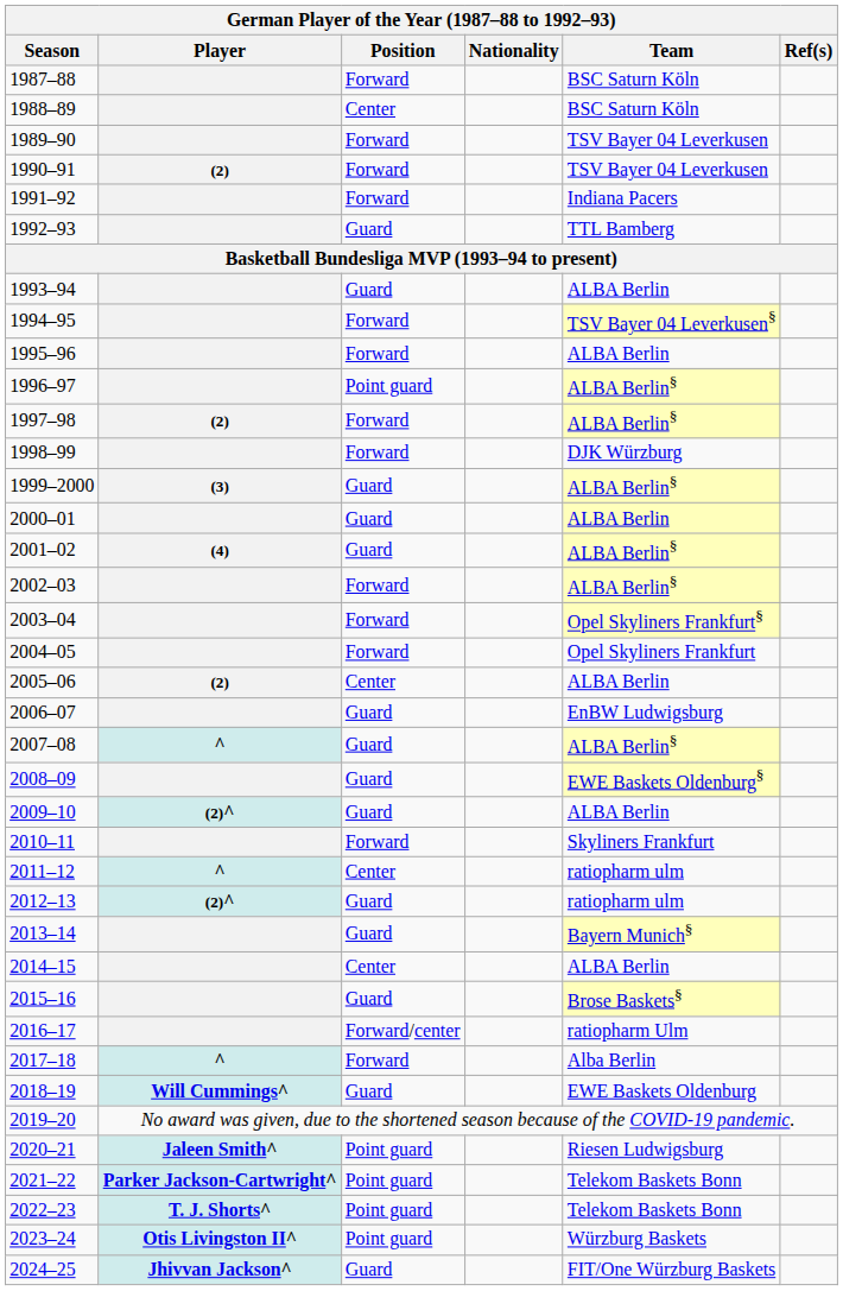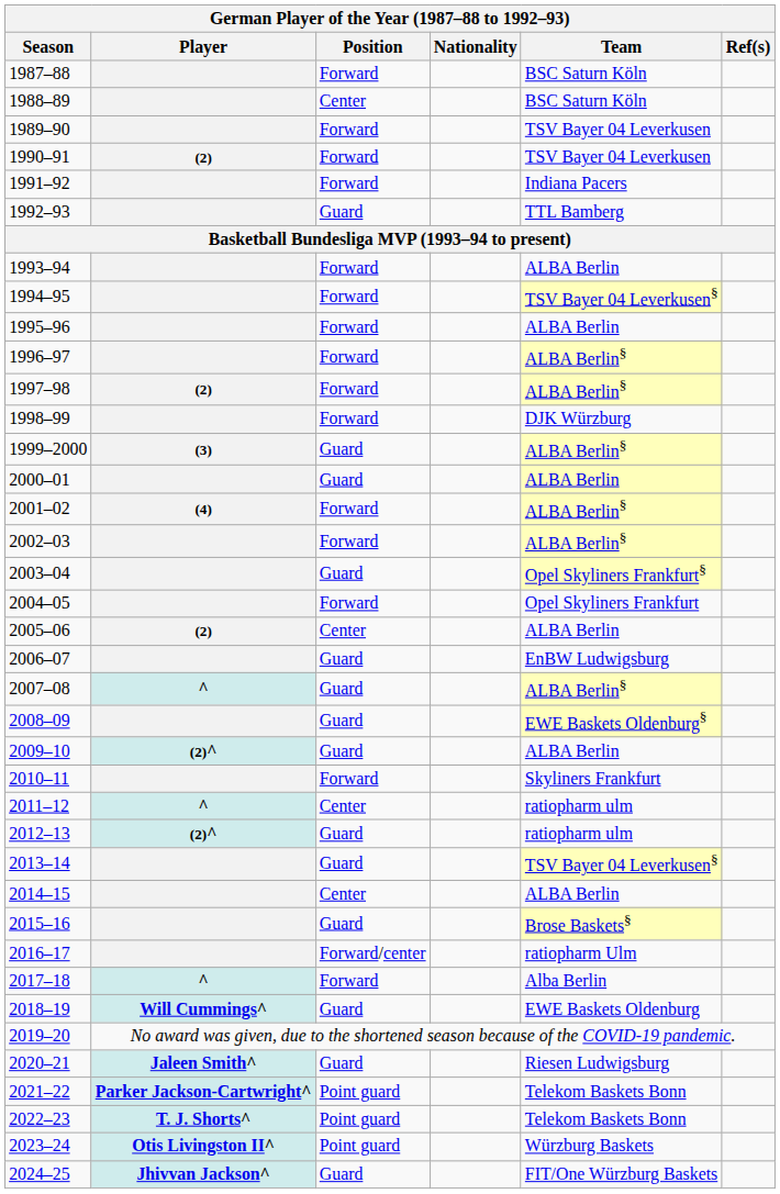1993–94 | Position: Guard -> Forward
1996–97 | Position: Point guard -> Forward
2001–02 | Position: Guard -> Forward
2003–04 | Position: Forward -> Guard
2013–14 | Team: Bayern Munich§ -> TSV Bayer 04 Leverkusen§
2020–21 | Position: Point guard -> Guard
